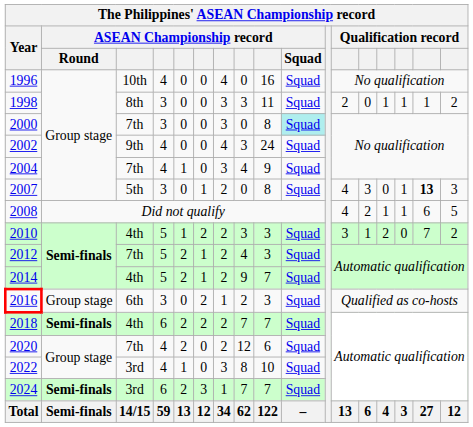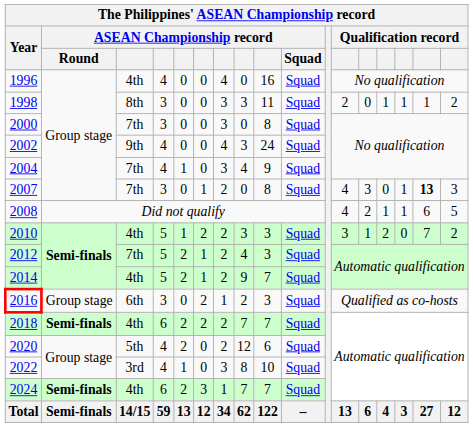1996 | column 3: 10th -> 4th
2000 | column 10: paleturquoise background -> no background
2007 | column 3: 5th -> 7th
2020 | column 3: 7th -> 5th
2024 | column 3: 3rd -> 4th
